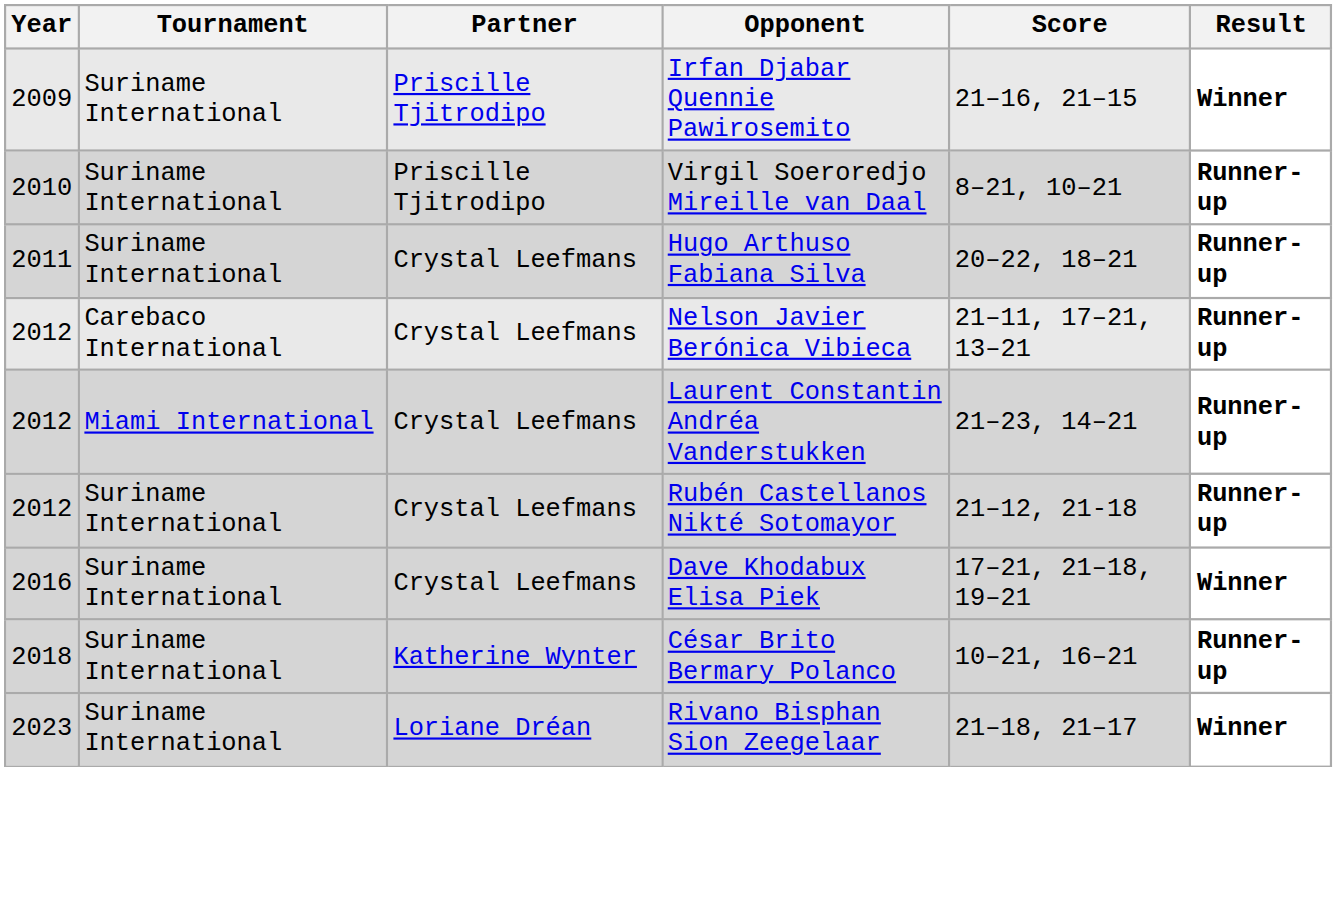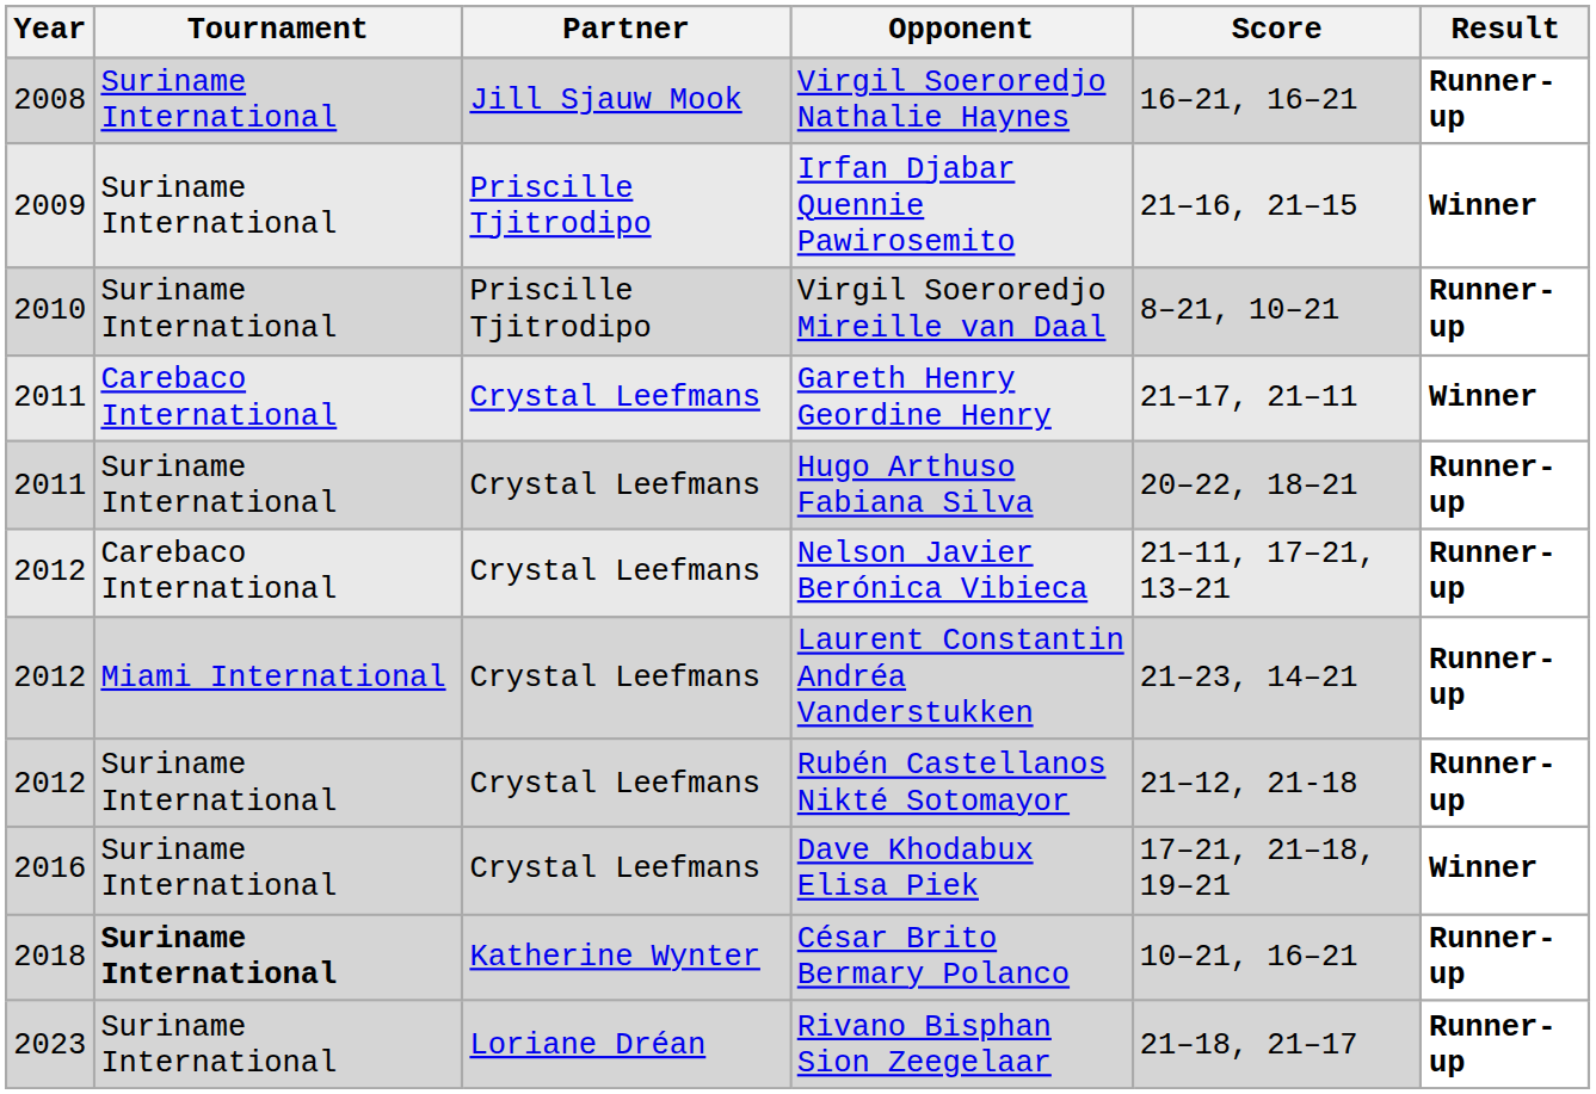+ row: 2008 | Suriname International | Jill Sjauw Mook | Virgil Soeroredjo Nathalie Haynes | 16–21, 16–21 | Runner-up
+ row: 2011 | Carebaco International | Crystal Leefmans | Gareth Henry Geordine Henry | 21–17, 21–11 | Winner
César Brito Bermary Polanco | Tournament: normal -> bold
Rivano Bisphan Sion Zeegelaar | Result: Winner -> Runner-up
